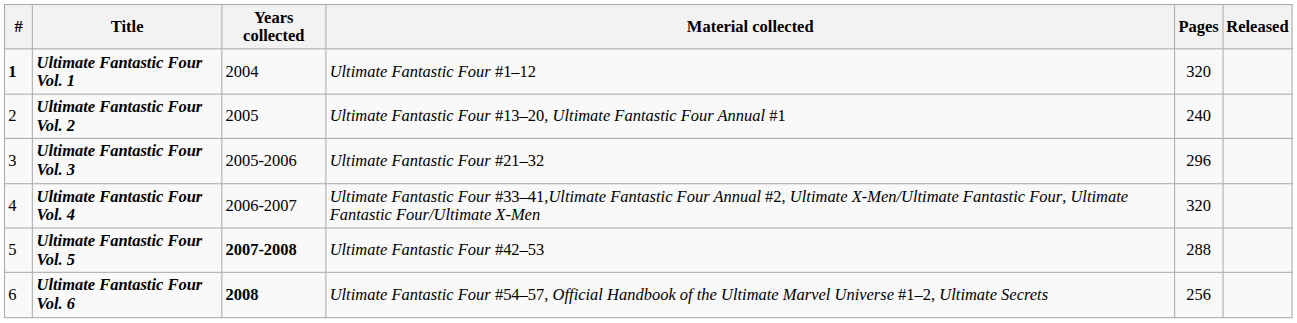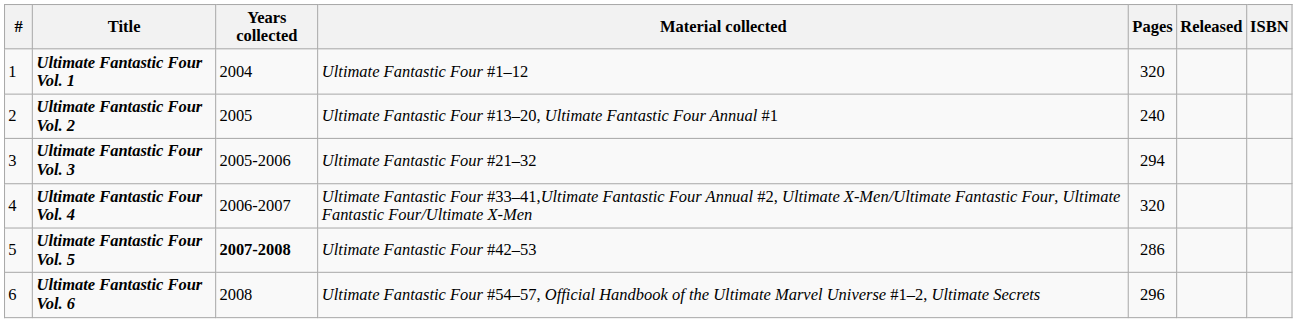+ column: ISBN
Ultimate Fantastic Four Vol. 1 | #: bold -> normal
Ultimate Fantastic Four Vol. 3 | Pages: 296 -> 294
Ultimate Fantastic Four Vol. 5 | Pages: 288 -> 286
Ultimate Fantastic Four Vol. 6 | Years collected: bold -> normal
Ultimate Fantastic Four Vol. 6 | Pages: 256 -> 296
